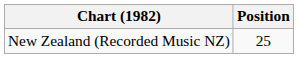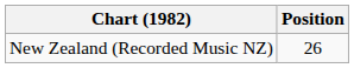New Zealand (Recorded Music NZ) | Position: 25 -> 26
